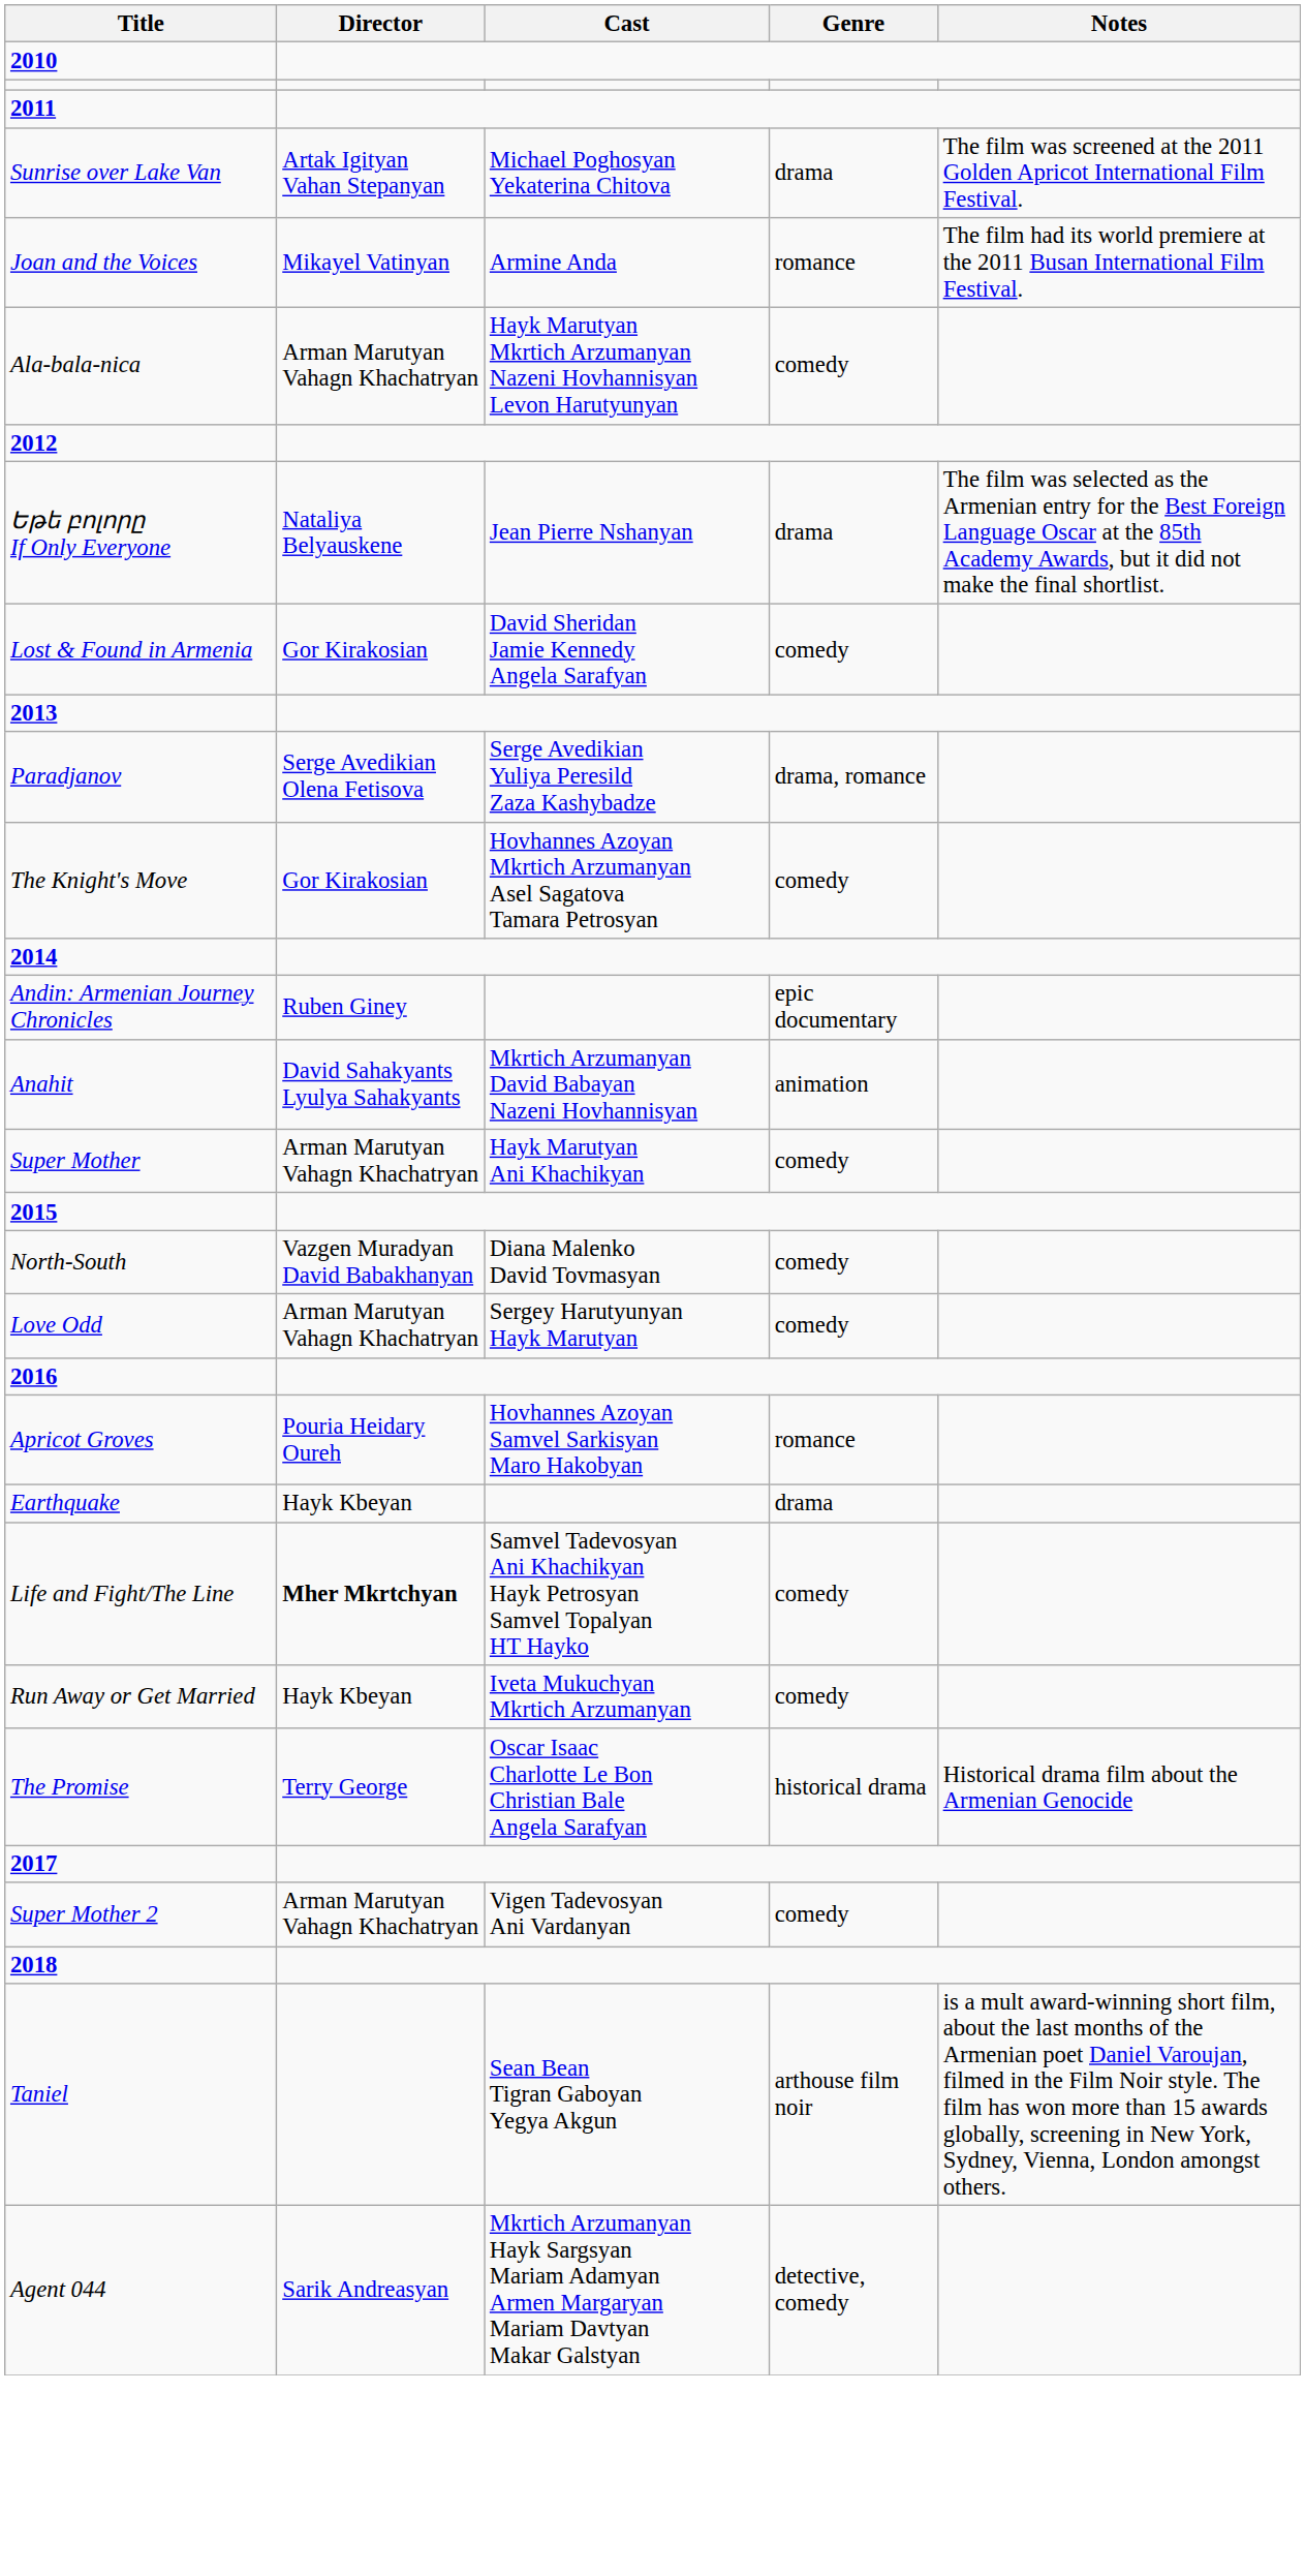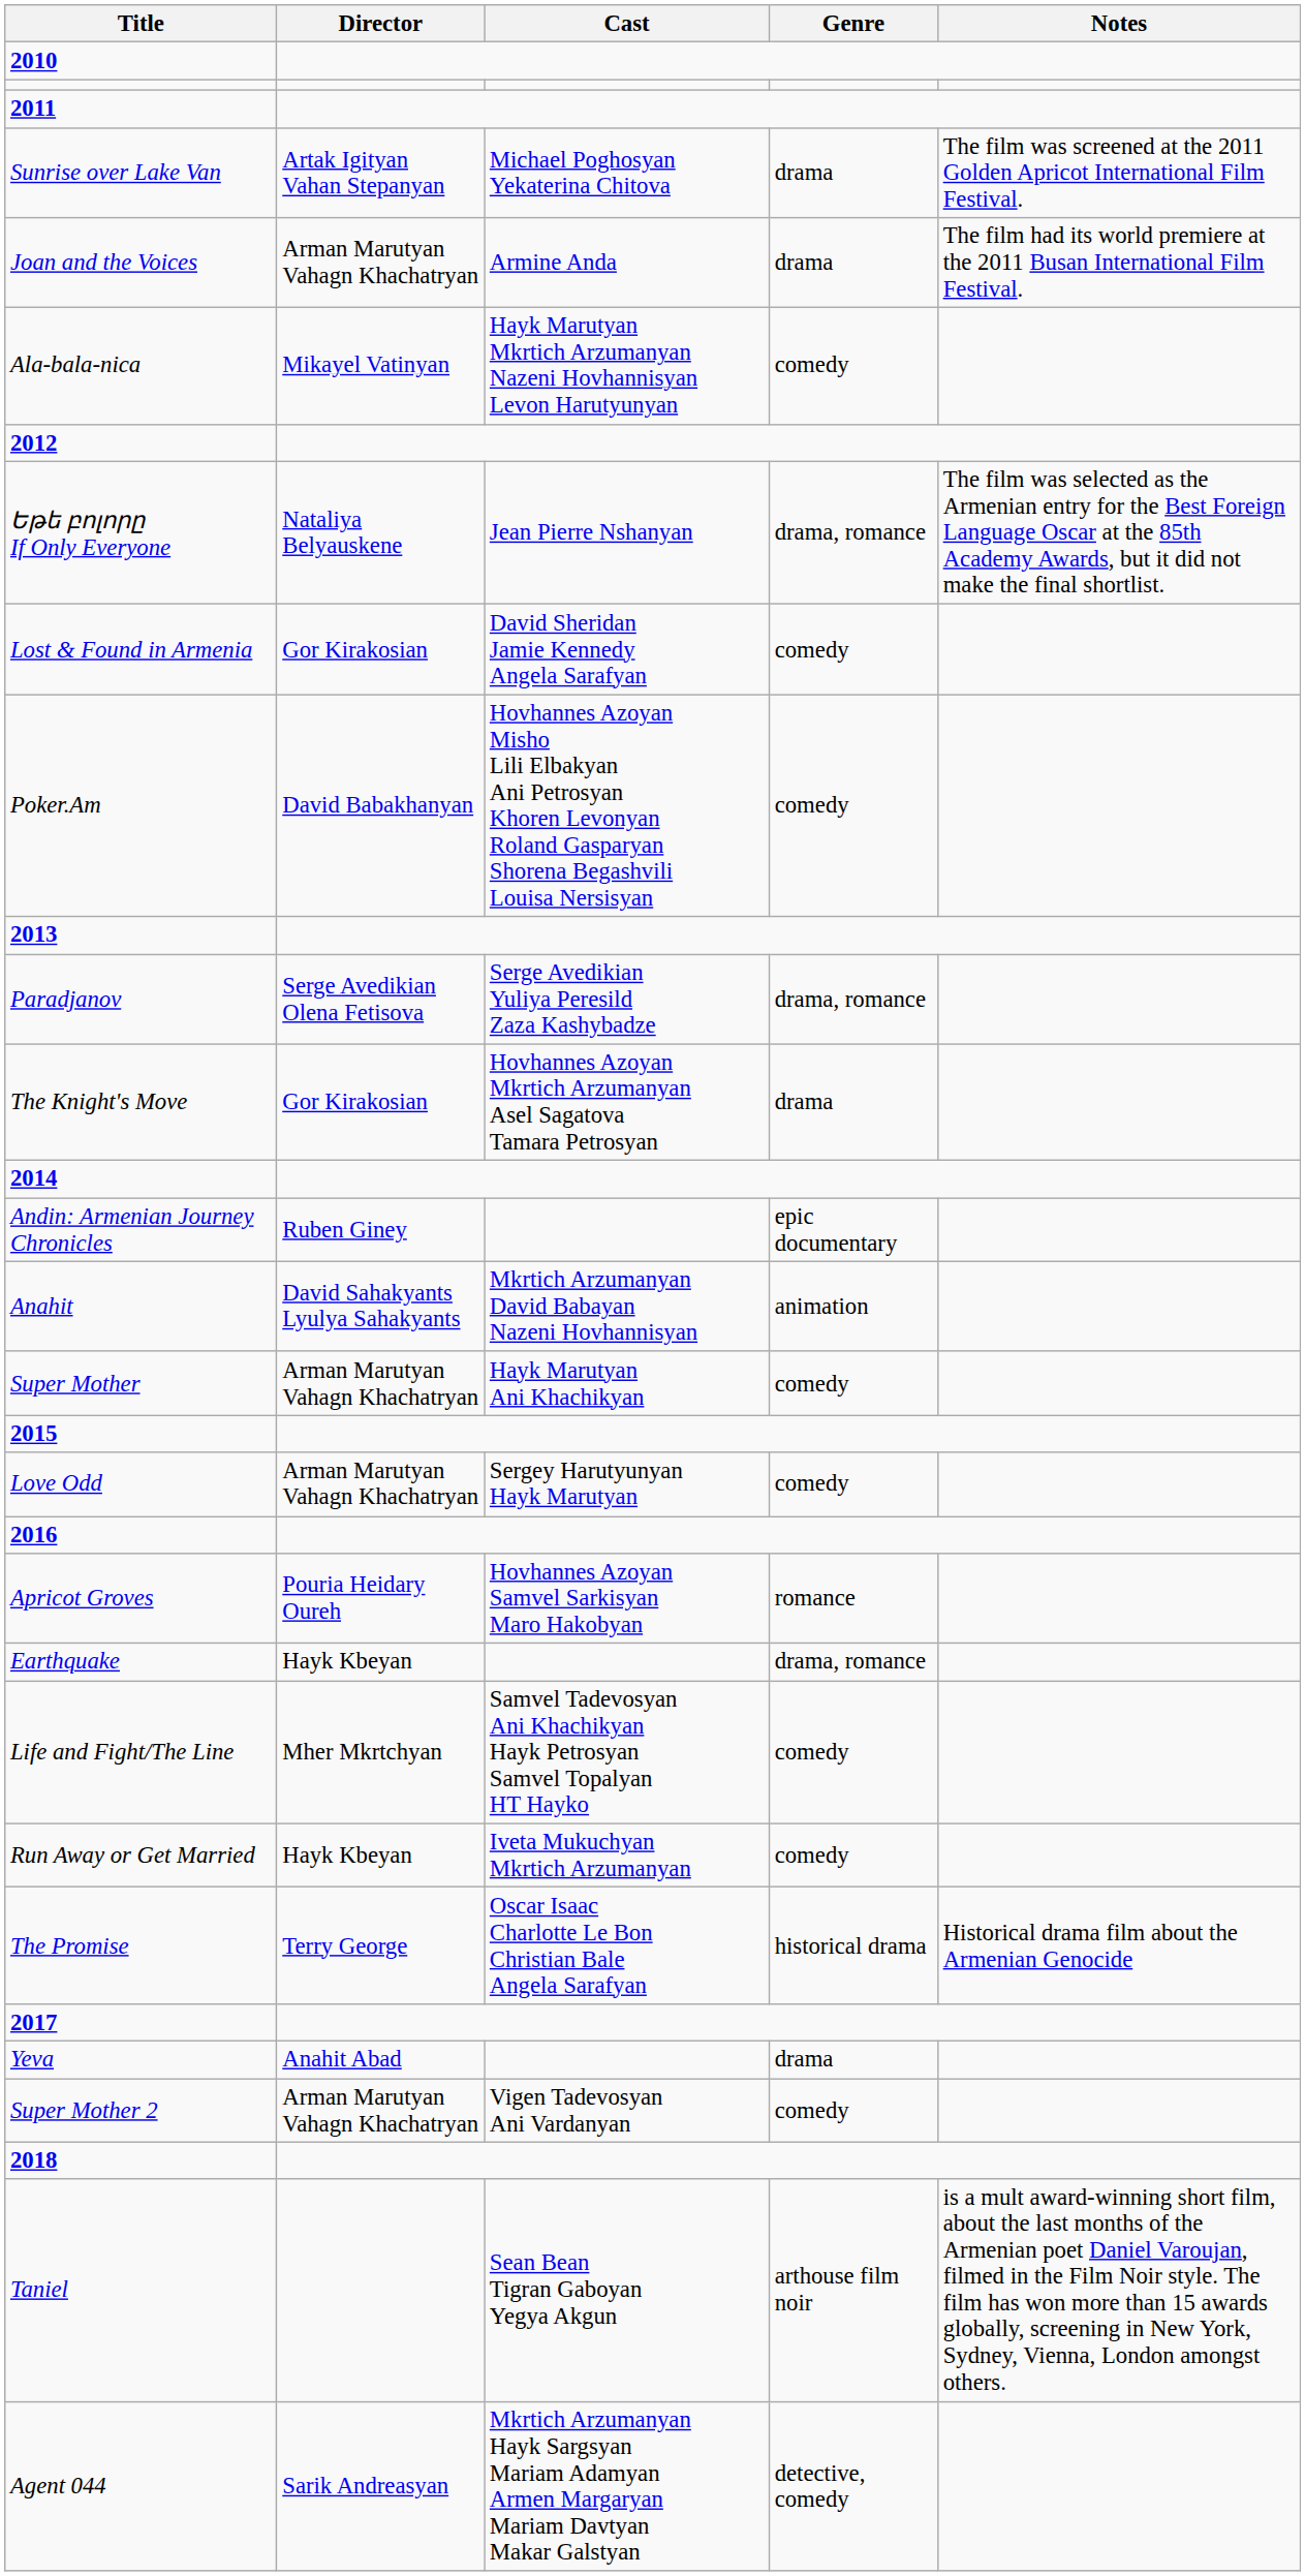Joan and the Voices | Director: Mikayel Vatinyan -> Arman Marutyan Vahagn Khachatryan
Joan and the Voices | Genre: romance -> drama
Ala-bala-nica | Director: Arman Marutyan Vahagn Khachatryan -> Mikayel Vatinyan
Եթե բոլորը If Only Everyone | Genre: drama -> drama, romance
+ row: Poker.Am | David Babakhanyan | Hovhannes Azoyan Misho Lili Elbakyan Ani Petrosyan Khoren Levonyan Roland Gasparyan Shorena Begashvili Louisa Nersisyan | comedy
The Knight's Move | Genre: comedy -> drama
- row: North-South | Vazgen Muradyan David Babakhanyan | Diana Malenko David Tovmasyan | comedy
Earthquake | Genre: drama -> drama, romance
Life and Fight/The Line | Director: bold -> normal
+ row: Yeva | Anahit Abad | drama
